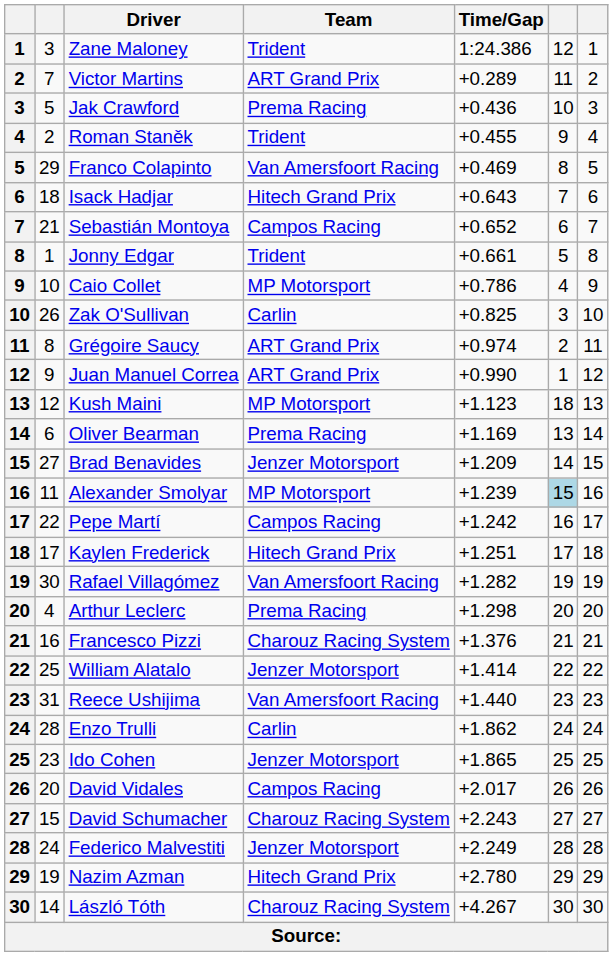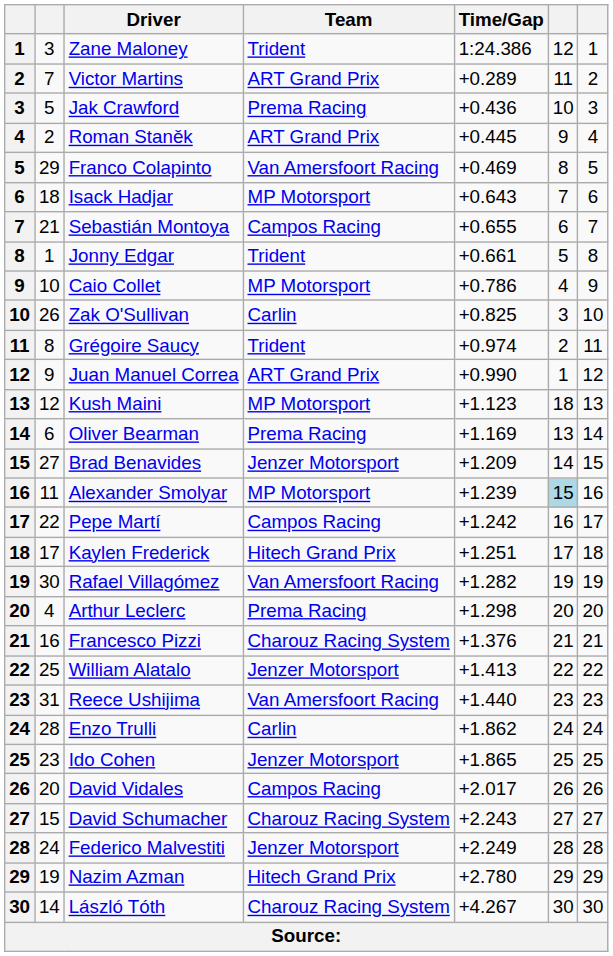Roman Staněk | Team: Trident -> ART Grand Prix
Roman Staněk | Time/Gap: +0.455 -> +0.445
Isack Hadjar | Team: Hitech Grand Prix -> MP Motorsport
Sebastián Montoya | Time/Gap: +0.652 -> +0.655
Grégoire Saucy | Team: ART Grand Prix -> Trident
William Alatalo | Time/Gap: +1.414 -> +1.413
